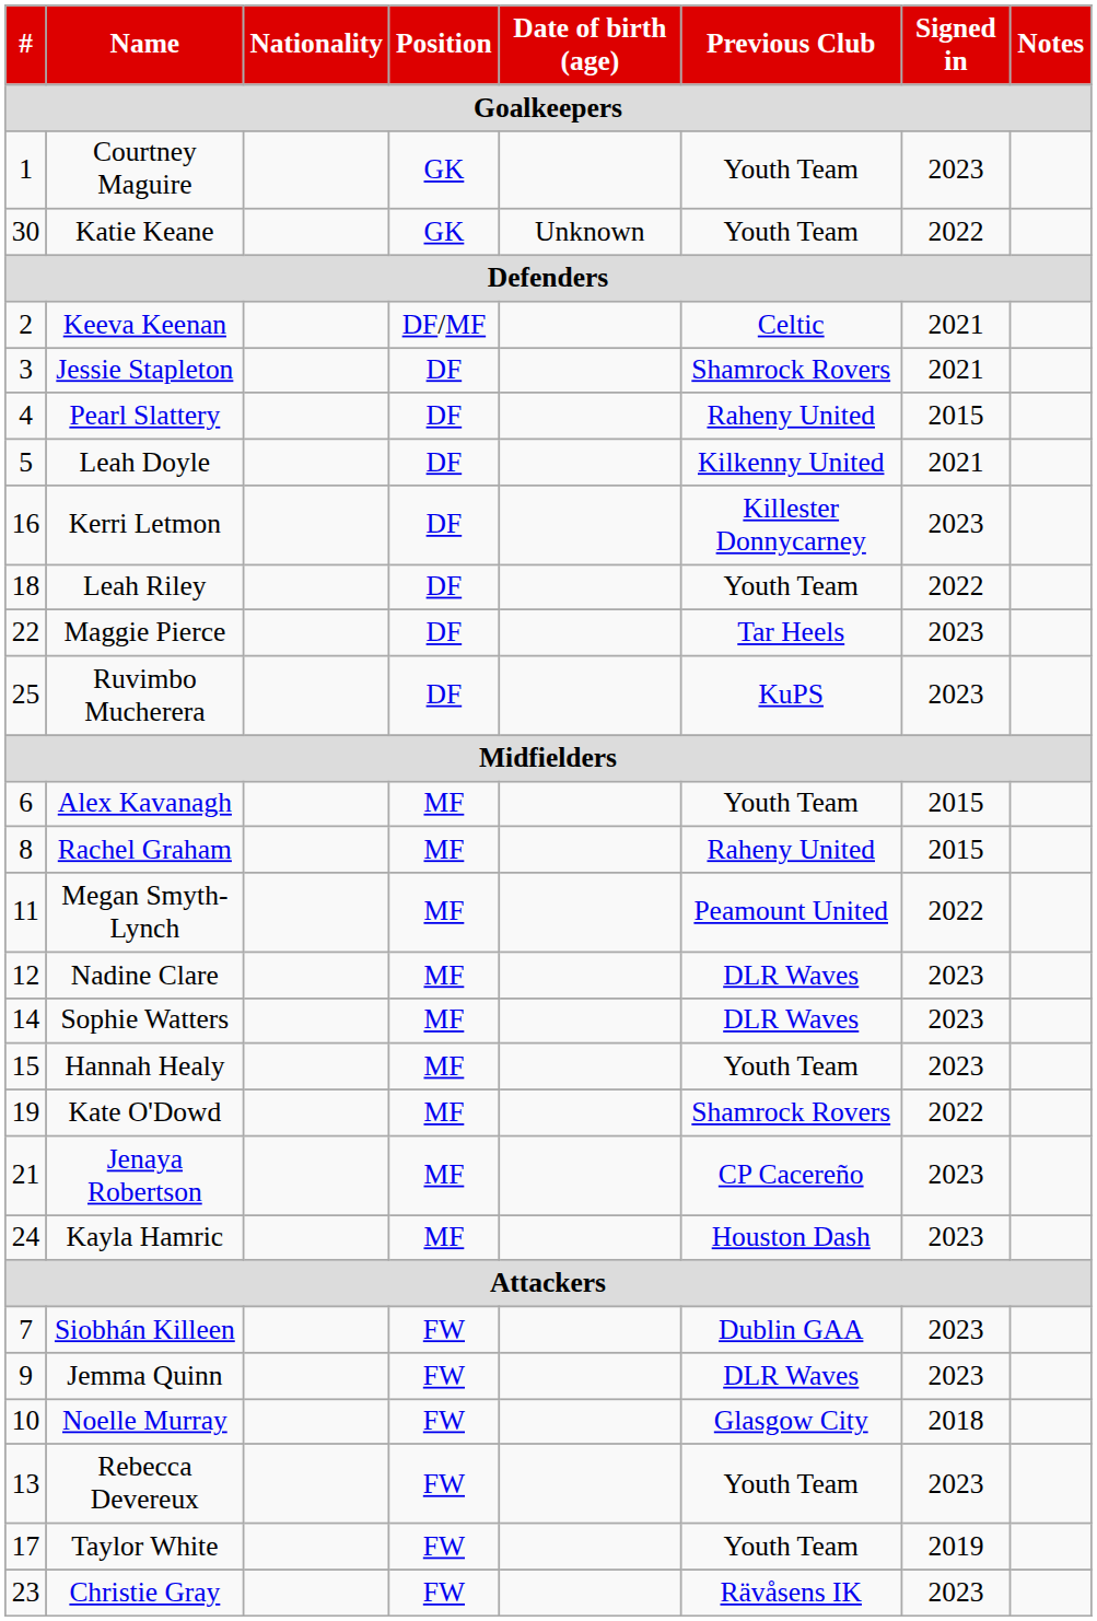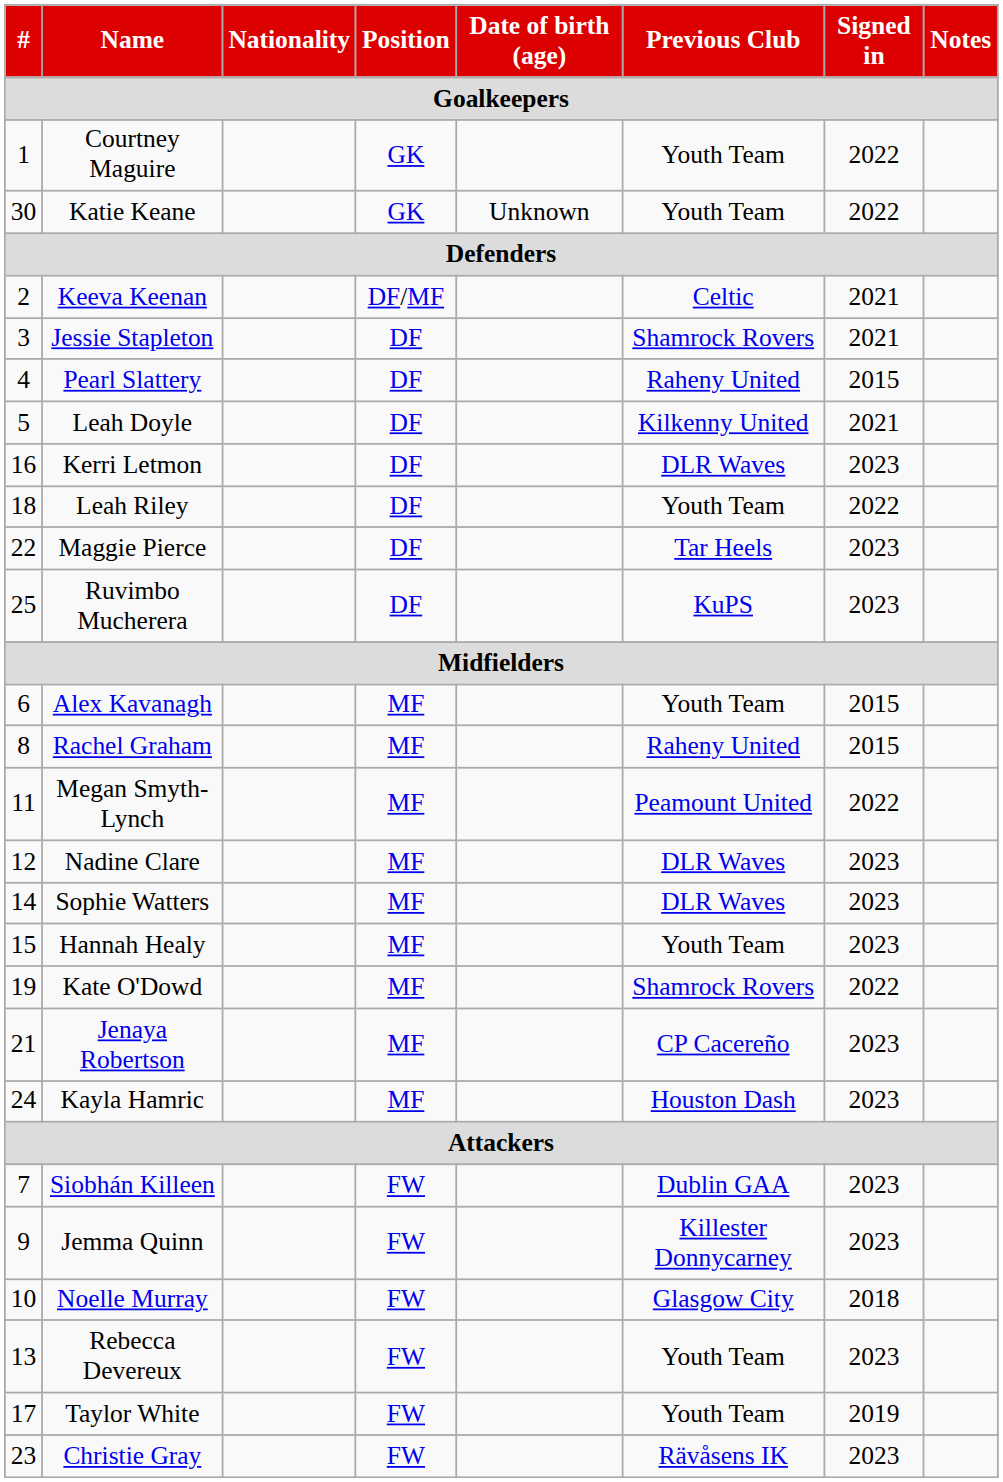Courtney Maguire | Signed in: 2023 -> 2022
Kerri Letmon | Previous Club: Killester Donnycarney -> DLR Waves
Jemma Quinn | Previous Club: DLR Waves -> Killester Donnycarney
